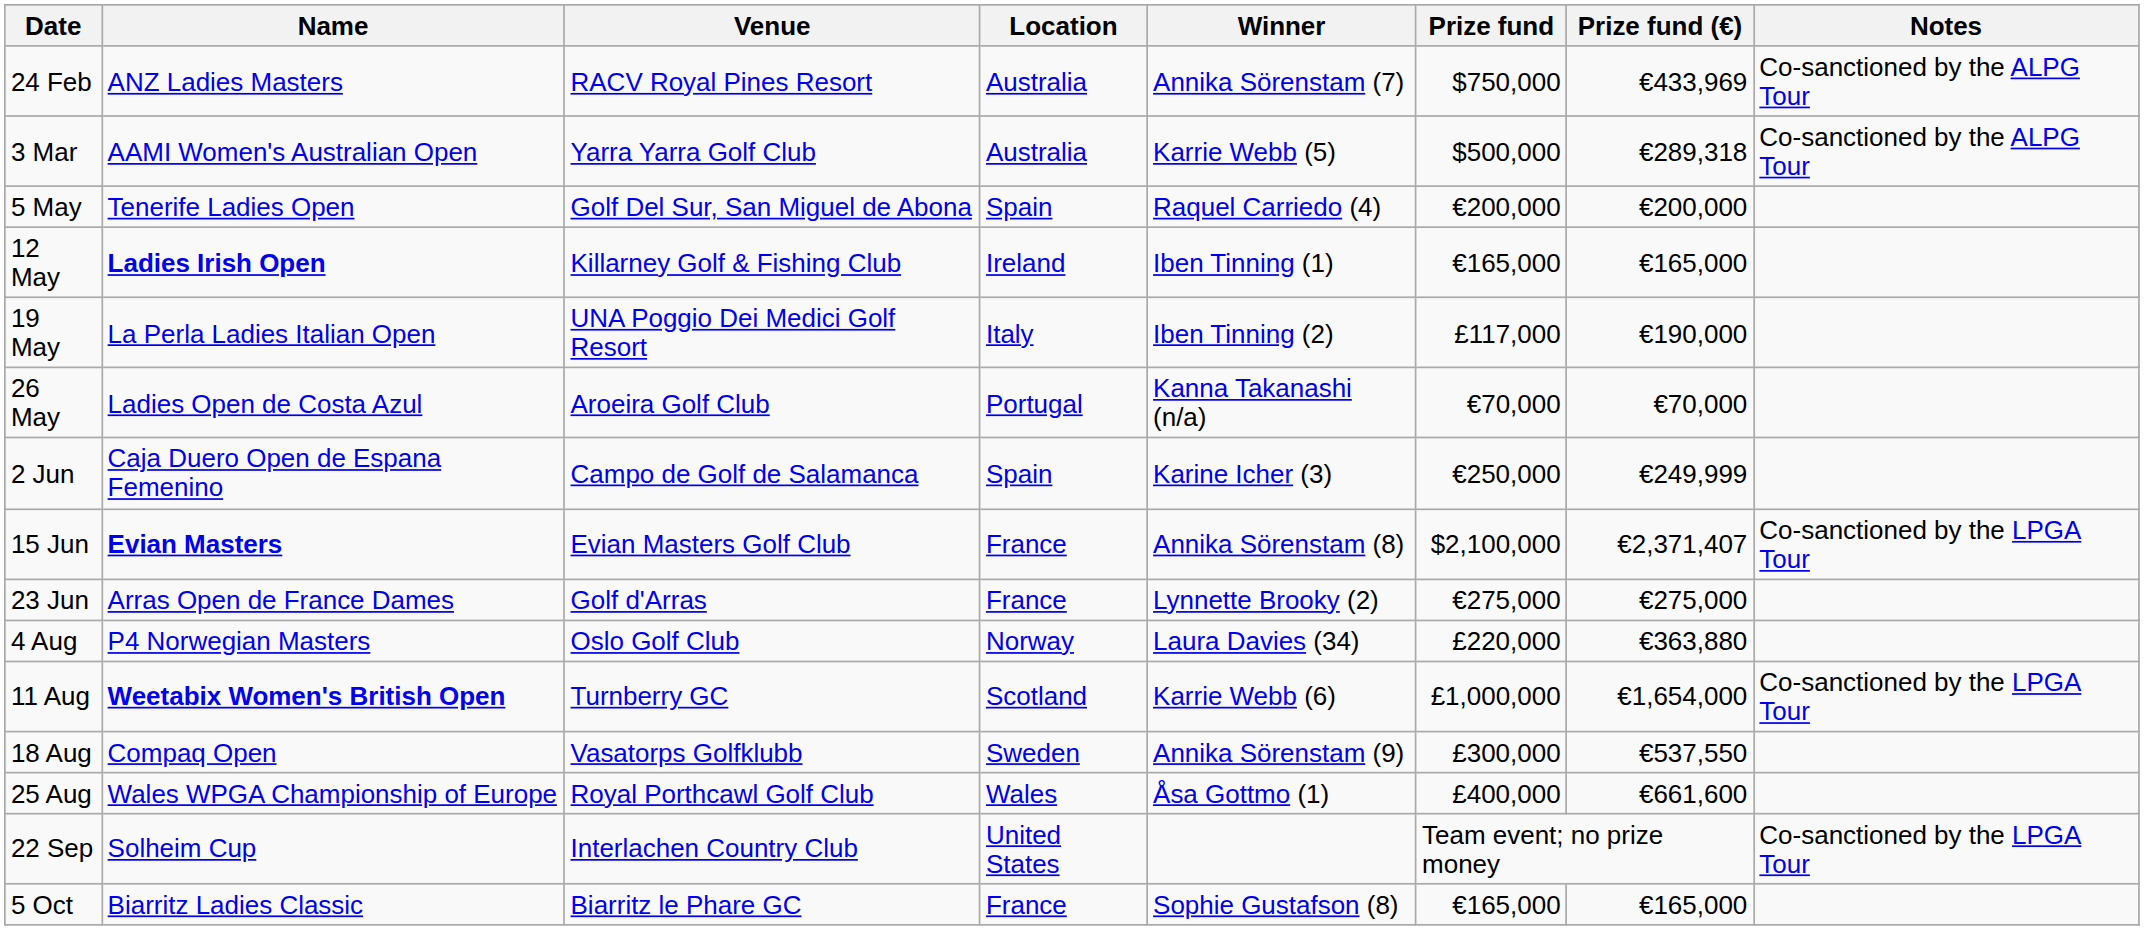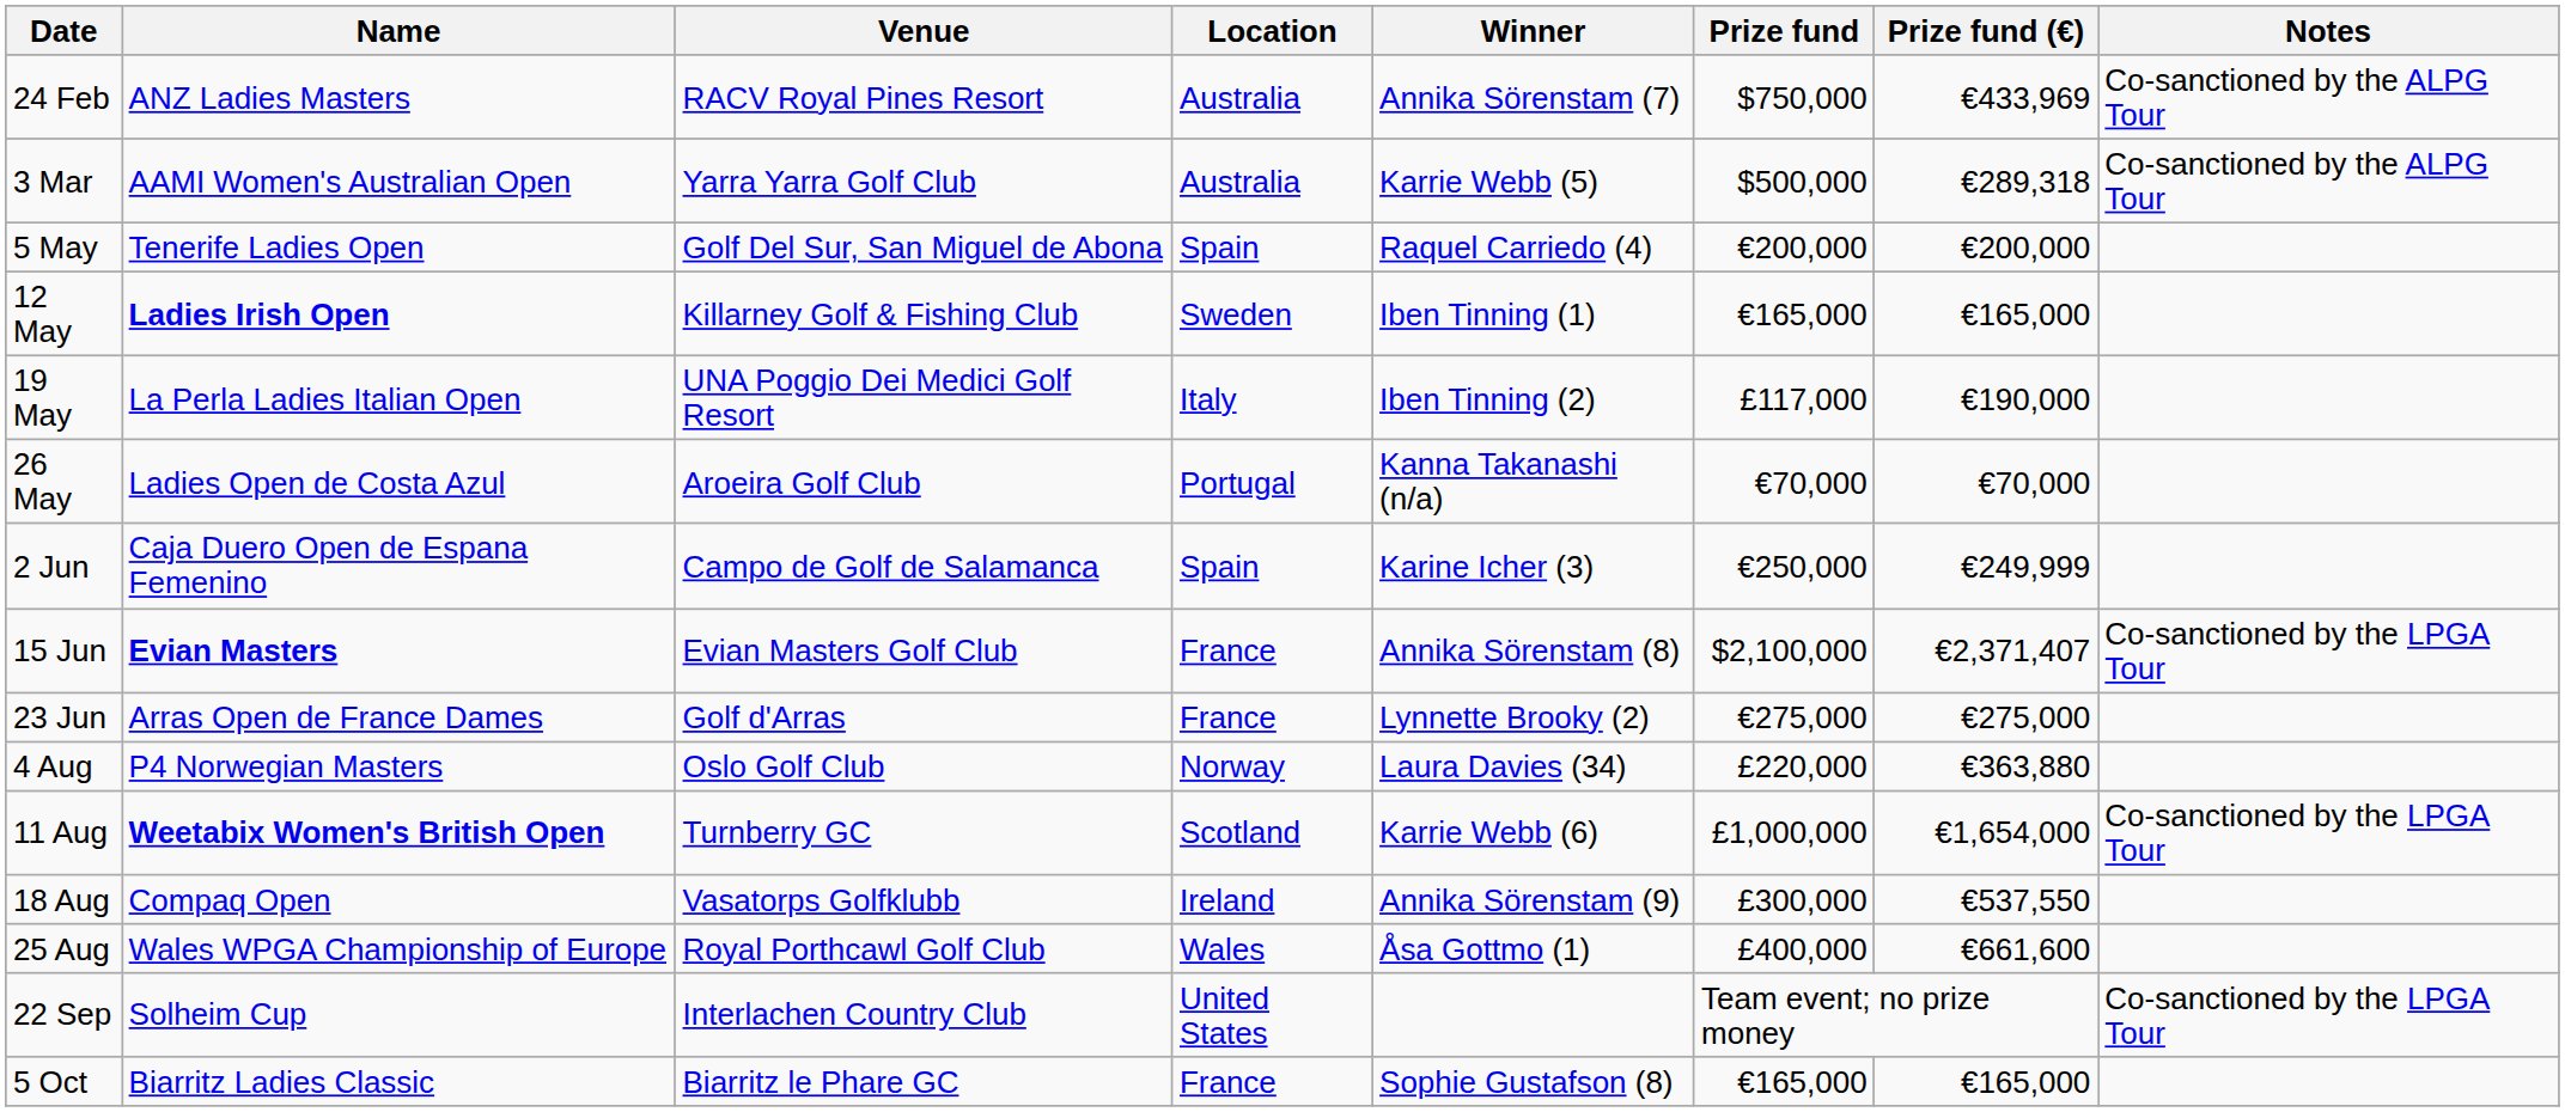12 May | Location: Ireland -> Sweden
18 Aug | Location: Sweden -> Ireland
